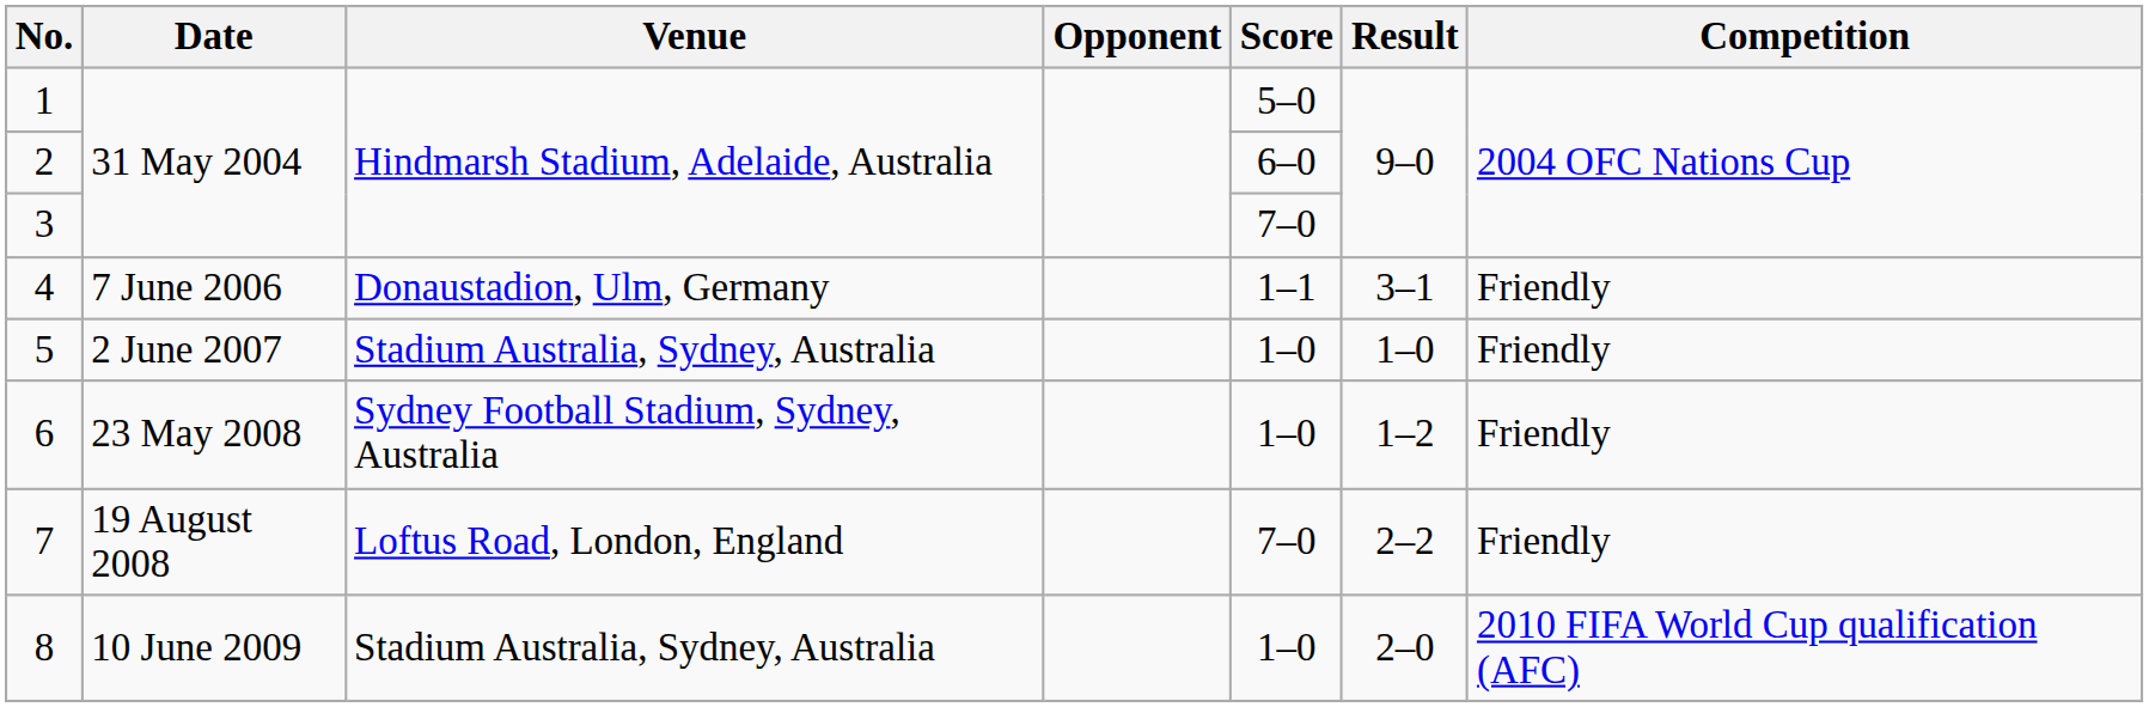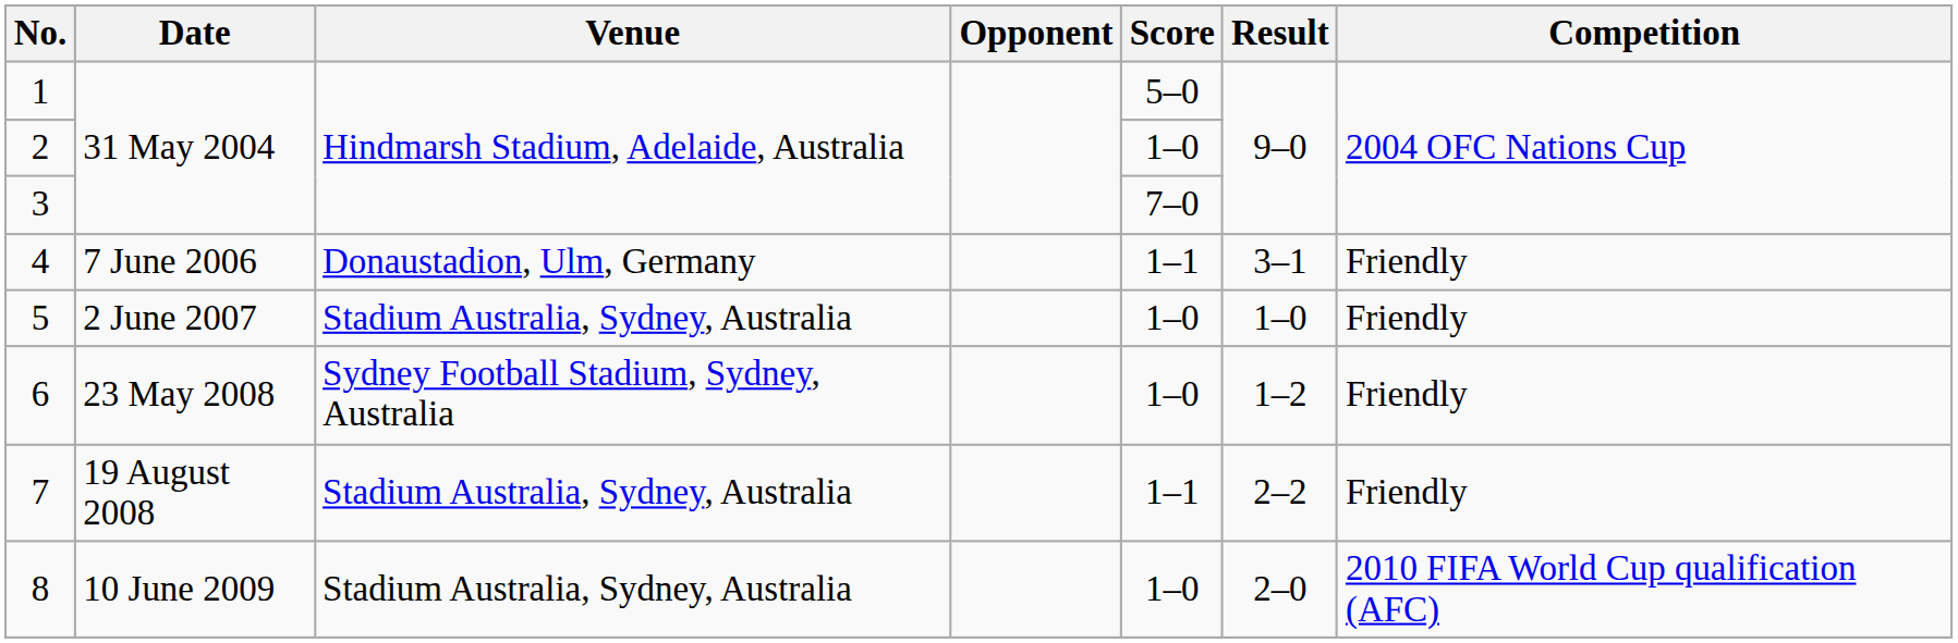2 | Score: 6–0 -> 1–0
7 | Venue: Loftus Road, London, England -> Stadium Australia, Sydney, Australia
7 | Score: 7–0 -> 1–1
